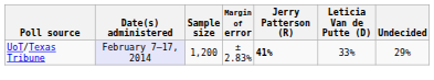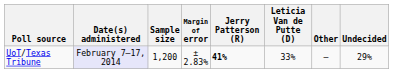+ column: Other | —
